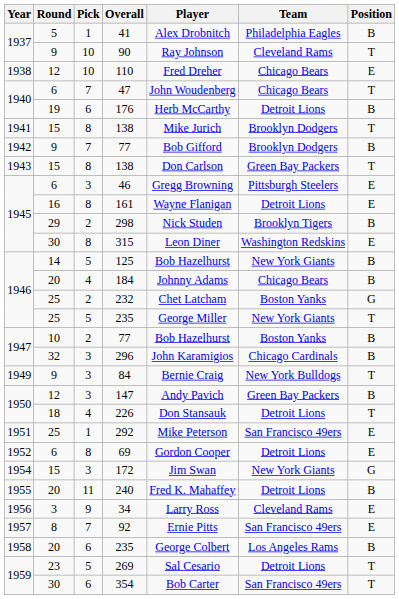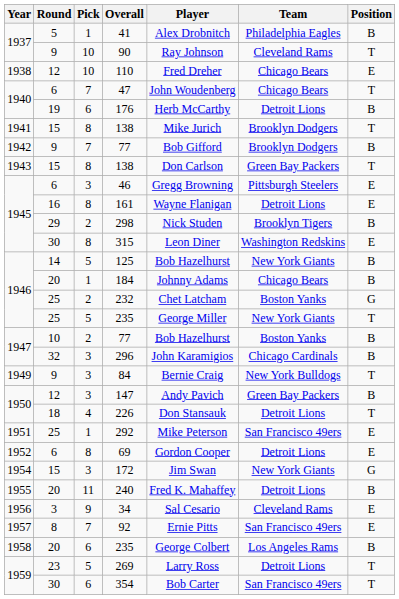184 | Pick: 4 -> 1
34 | Player: Larry Ross -> Sal Cesario
269 | Player: Sal Cesario -> Larry Ross
